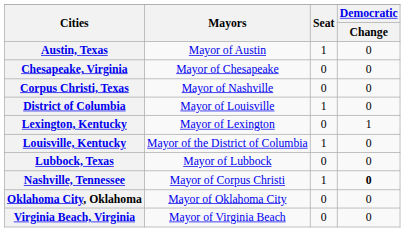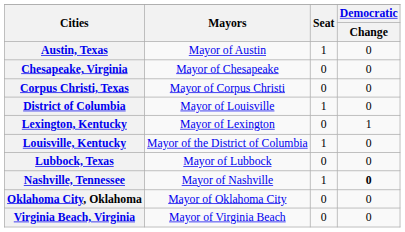Corpus Christi, Texas | Mayors: Mayor of Nashville -> Mayor of Corpus Christi
Nashville, Tennessee | Mayors: Mayor of Corpus Christi -> Mayor of Nashville
